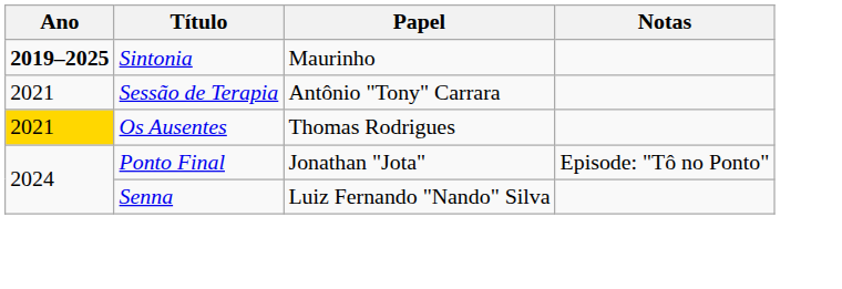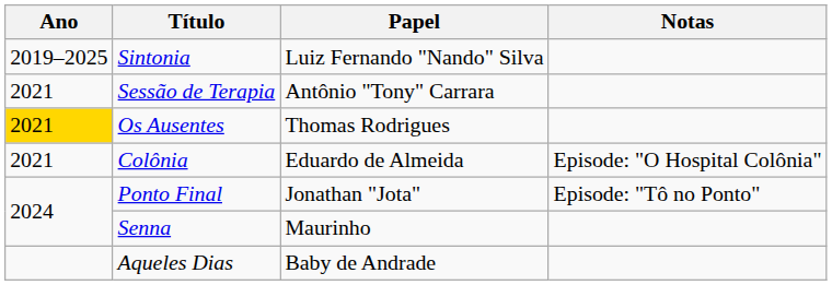Sintonia | Ano: bold -> normal
Sintonia | Papel: Maurinho -> Luiz Fernando "Nando" Silva
+ row: 2021 | Colônia | Eduardo de Almeida | Episode: "O Hospital Colônia"
Senna | Papel: Luiz Fernando "Nando" Silva -> Maurinho
+ row: Aqueles Dias | Baby de Andrade
